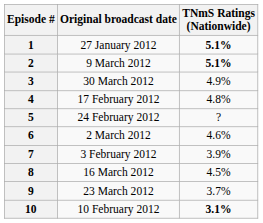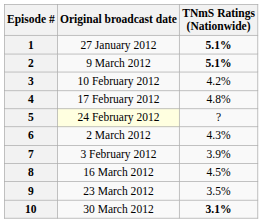3 | Original broadcast date: 30 March 2012 -> 10 February 2012
3 | TNmS Ratings (Nationwide): 4.9% -> 4.2%
5 | Original broadcast date: no background -> lightyellow background
6 | TNmS Ratings (Nationwide): 4.6% -> 4.3%
9 | TNmS Ratings (Nationwide): 3.7% -> 3.5%
10 | Original broadcast date: 10 February 2012 -> 30 March 2012
